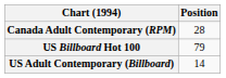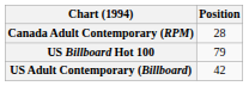US Adult Contemporary (Billboard) | Position: 14 -> 42
